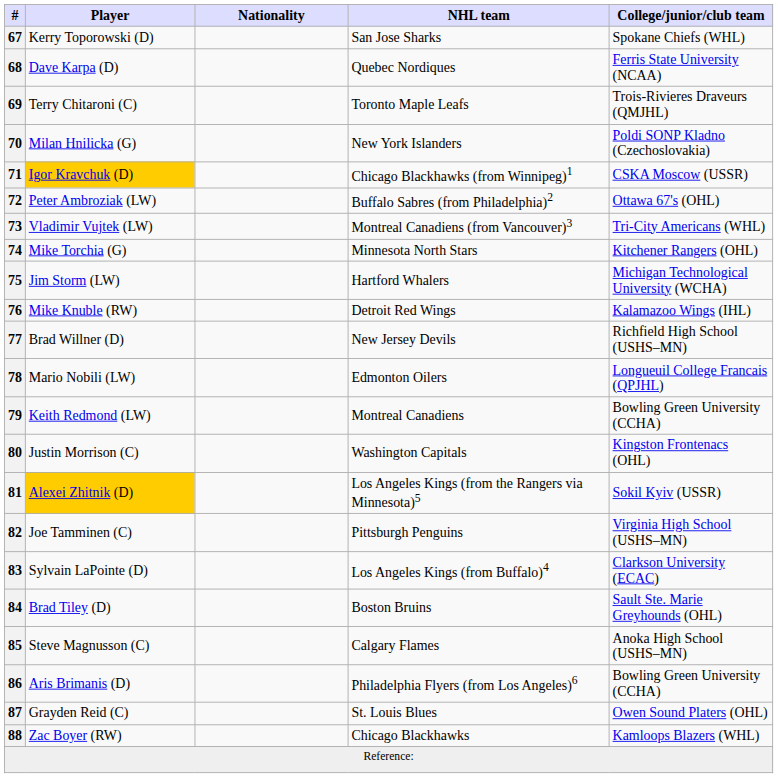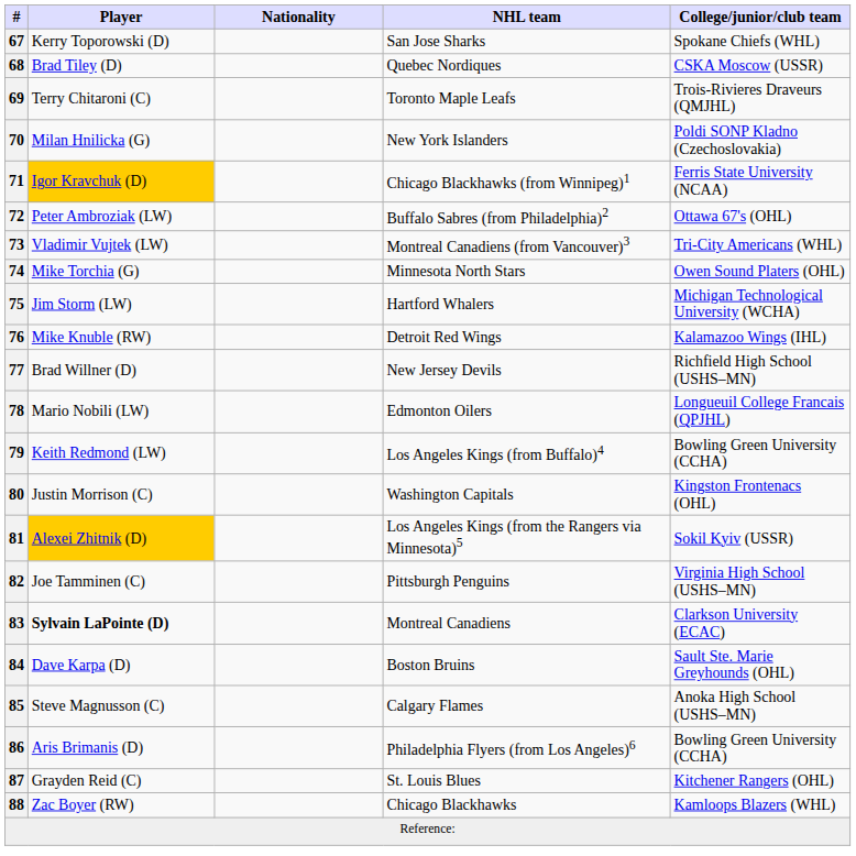68 | Player: Dave Karpa (D) -> Brad Tiley (D)
68 | College/junior/club team: Ferris State University (NCAA) -> CSKA Moscow (USSR)
71 | College/junior/club team: CSKA Moscow (USSR) -> Ferris State University (NCAA)
74 | College/junior/club team: Kitchener Rangers (OHL) -> Owen Sound Platers (OHL)
79 | NHL team: Montreal Canadiens -> Los Angeles Kings (from Buffalo)4
83 | Player: normal -> bold
83 | NHL team: Los Angeles Kings (from Buffalo)4 -> Montreal Canadiens
84 | Player: Brad Tiley (D) -> Dave Karpa (D)
87 | College/junior/club team: Owen Sound Platers (OHL) -> Kitchener Rangers (OHL)
